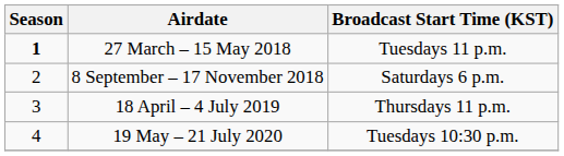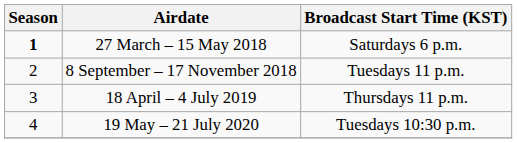27 March – 15 May 2018 | Broadcast Start Time (KST): Tuesdays 11 p.m. -> Saturdays 6 p.m.
8 September – 17 November 2018 | Broadcast Start Time (KST): Saturdays 6 p.m. -> Tuesdays 11 p.m.
